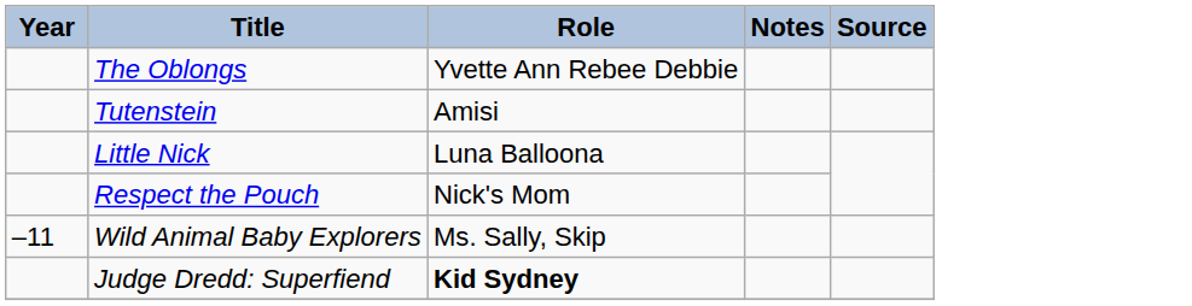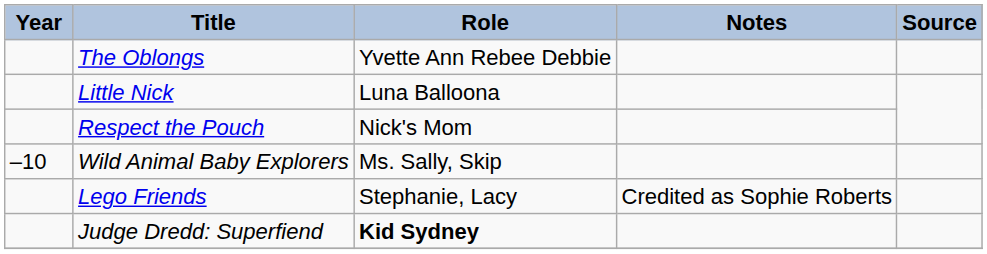- row: Tutenstein | Amisi
Wild Animal Baby Explorers | Year: –11 -> –10
+ row: Lego Friends | Stephanie, Lacy | Credited as Sophie Roberts
